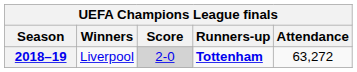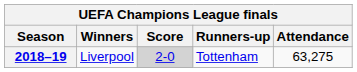2018–19 | Runners-up: bold -> normal
2018–19 | Attendance: 63,272 -> 63,275
